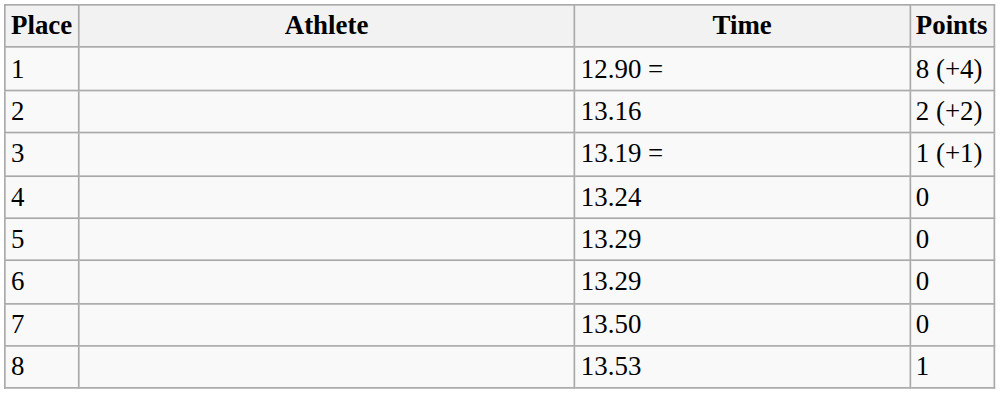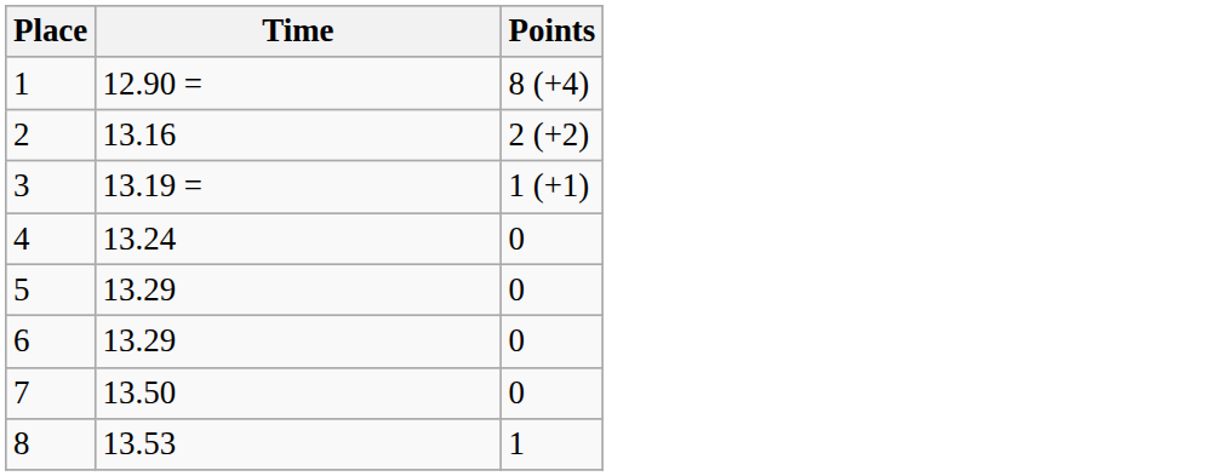- column: Athlete
